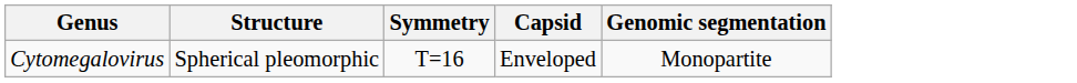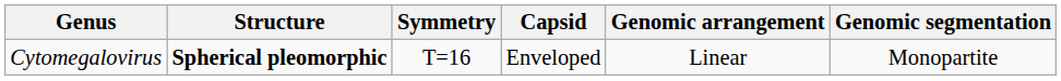+ column: Genomic arrangement | Linear
Cytomegalovirus | Structure: normal -> bold
